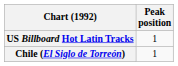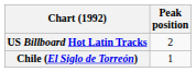US Billboard Hot Latin Tracks | Peak position: 1 -> 2
